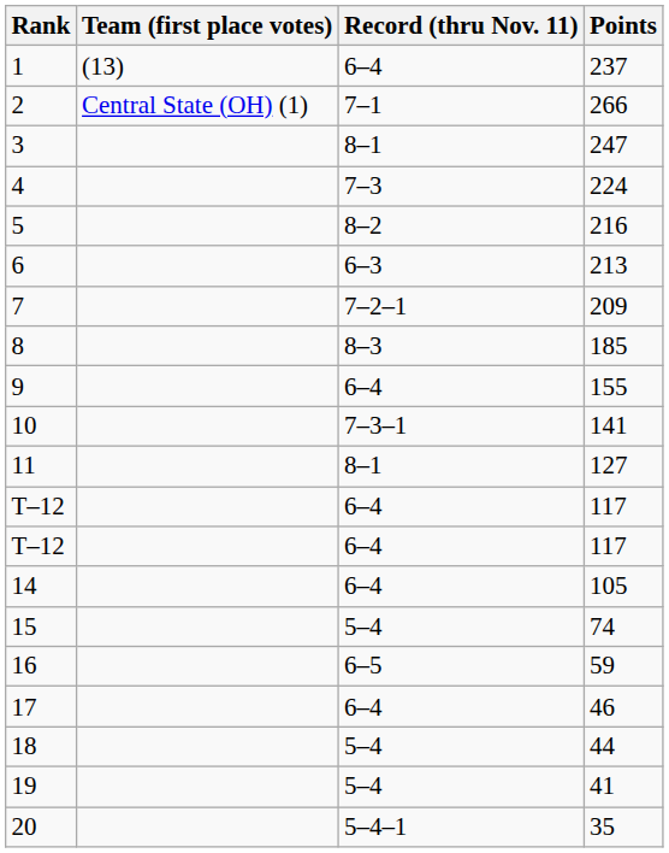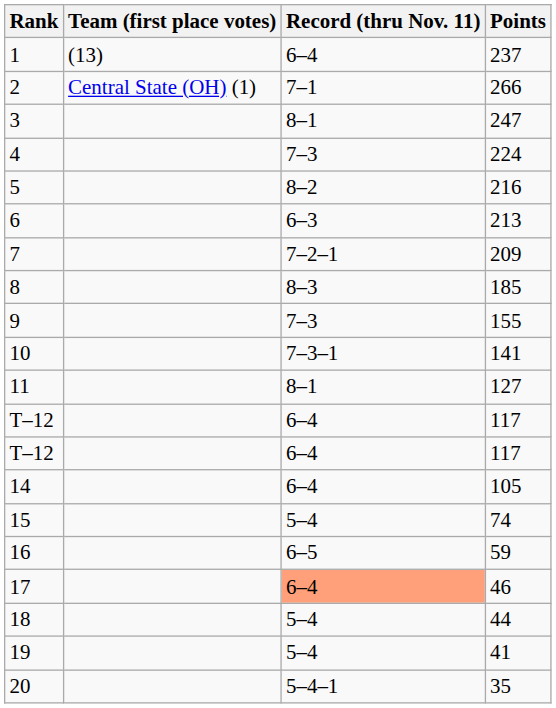9 | Record (thru Nov. 11): 6–4 -> 7–3
17 | Record (thru Nov. 11): no background -> lightsalmon background
